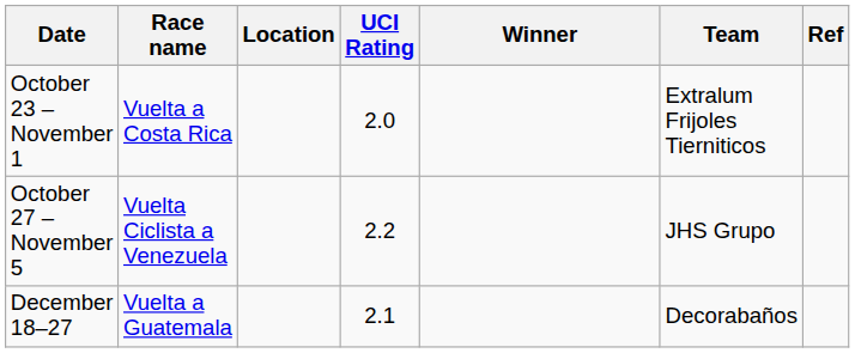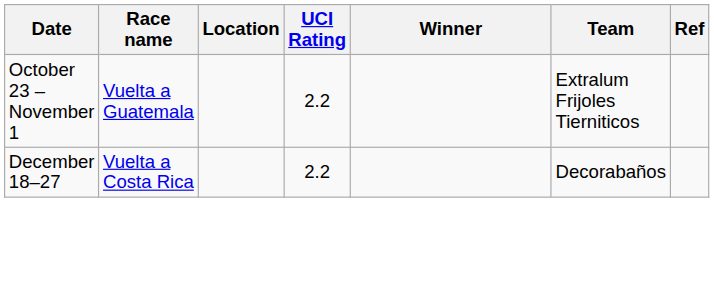October 23 – November 1 | Race name: Vuelta a Costa Rica -> Vuelta a Guatemala
October 23 – November 1 | UCI Rating: 2.0 -> 2.2
- row: October 27 – November 5 | Vuelta Ciclista a Venezuela | 2.2 | JHS Grupo
December 18–27 | Race name: Vuelta a Guatemala -> Vuelta a Costa Rica
December 18–27 | UCI Rating: 2.1 -> 2.2
